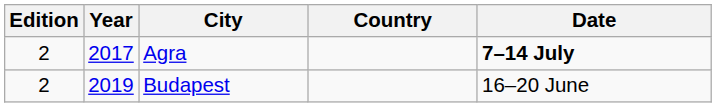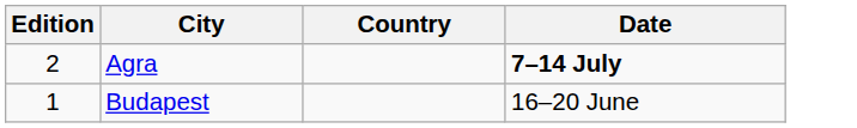- column: Year | 2017 | 2019
Budapest | Edition: 2 -> 1
